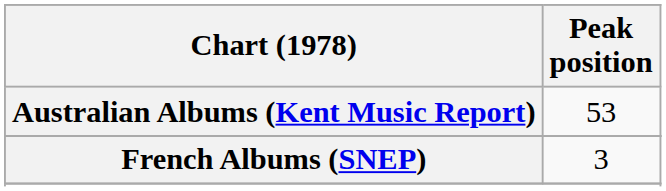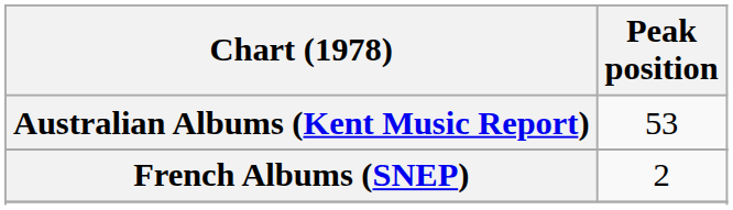French Albums (SNEP) | Peak position: 3 -> 2
